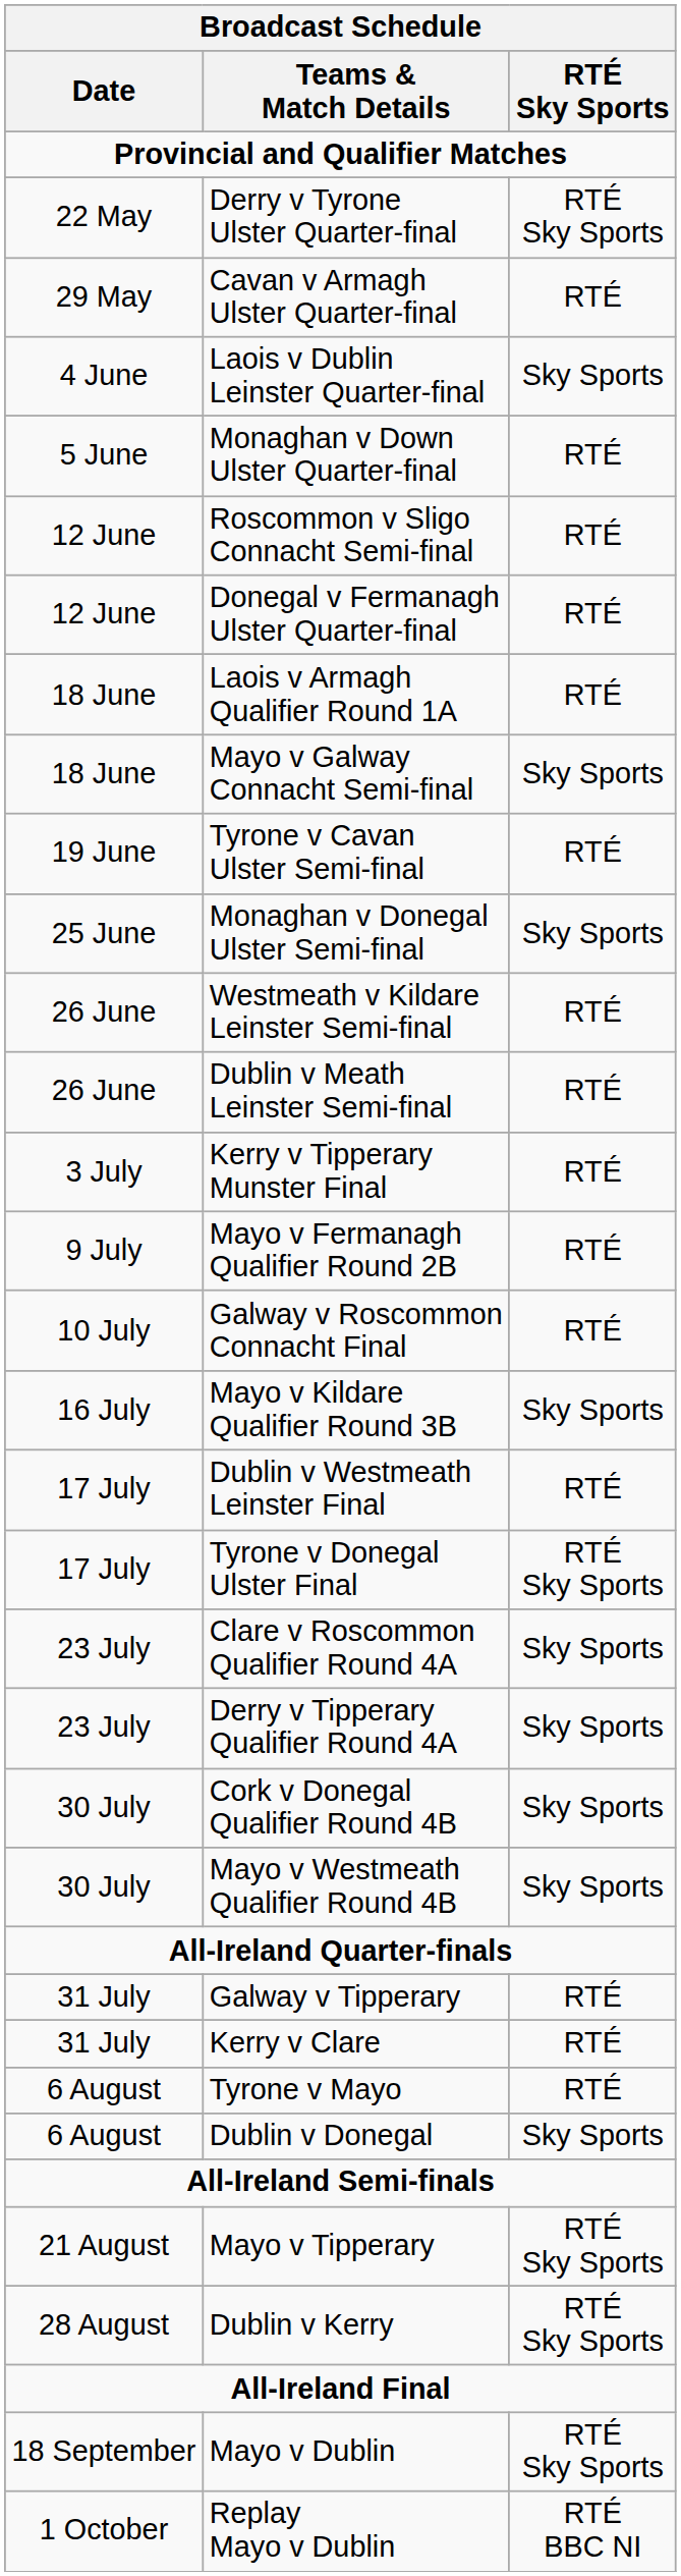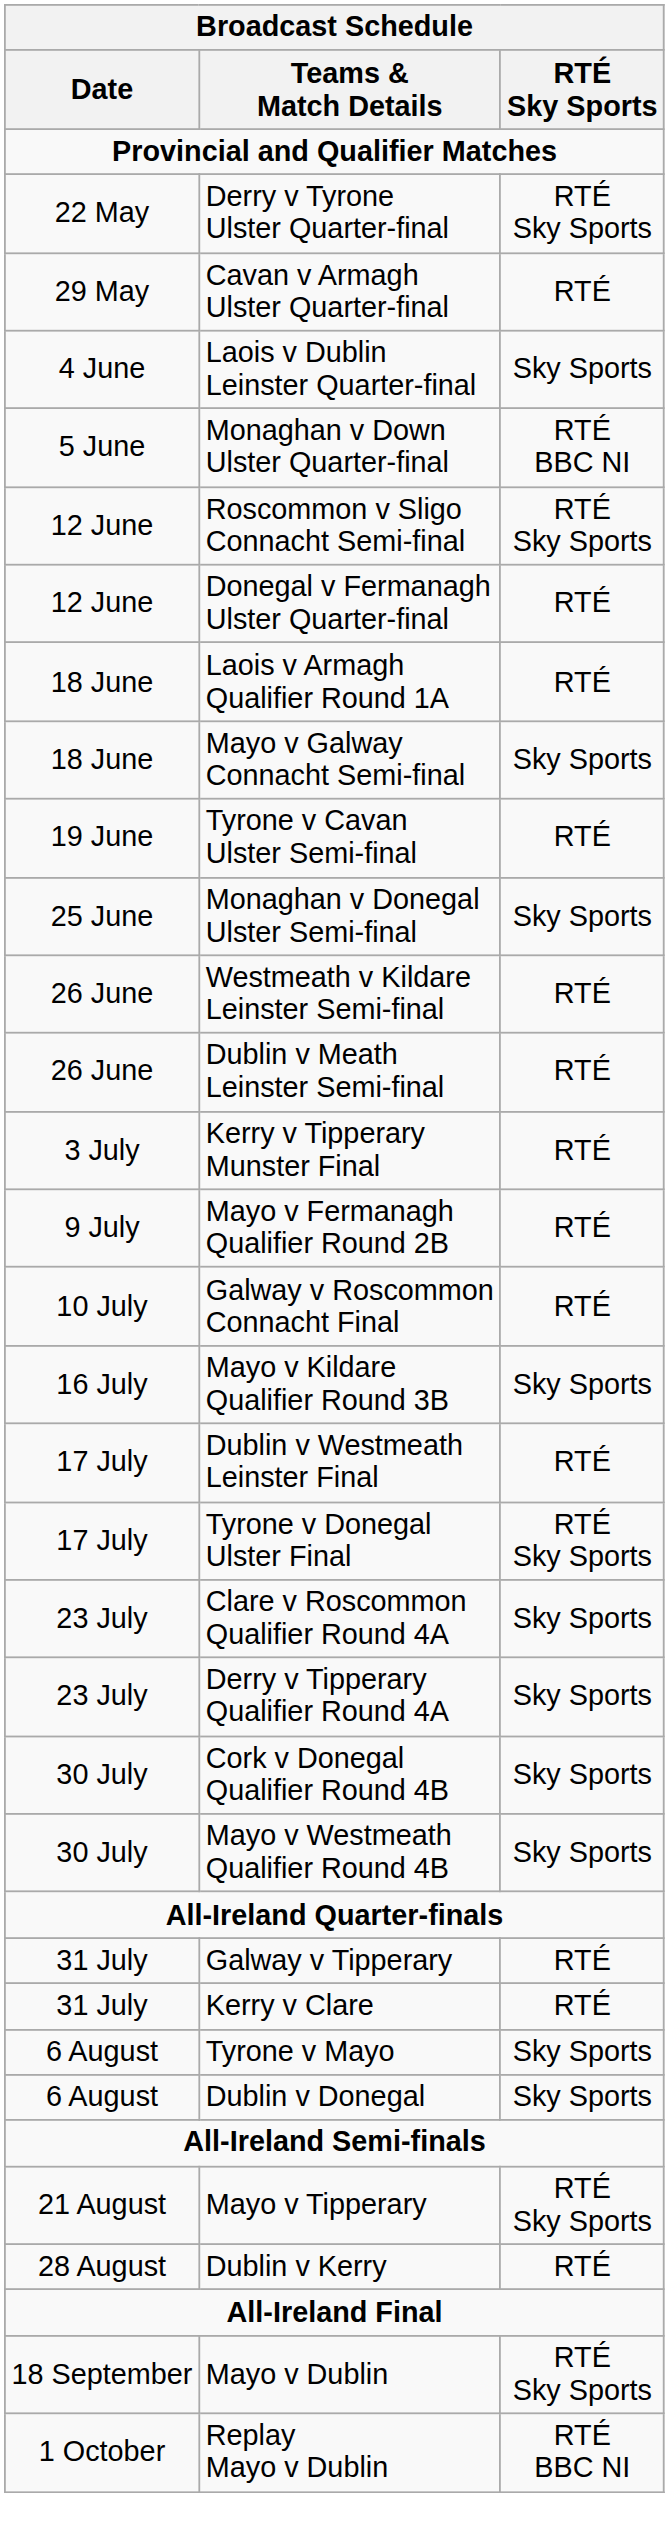Monaghan v Down Ulster Quarter-final | RTÉ Sky Sports: RTÉ -> RTÉ BBC NI
Roscommon v Sligo Connacht Semi-final | RTÉ Sky Sports: RTÉ -> RTÉ Sky Sports
Tyrone v Mayo | RTÉ Sky Sports: RTÉ -> Sky Sports
Dublin v Kerry | RTÉ Sky Sports: RTÉ Sky Sports -> RTÉ
